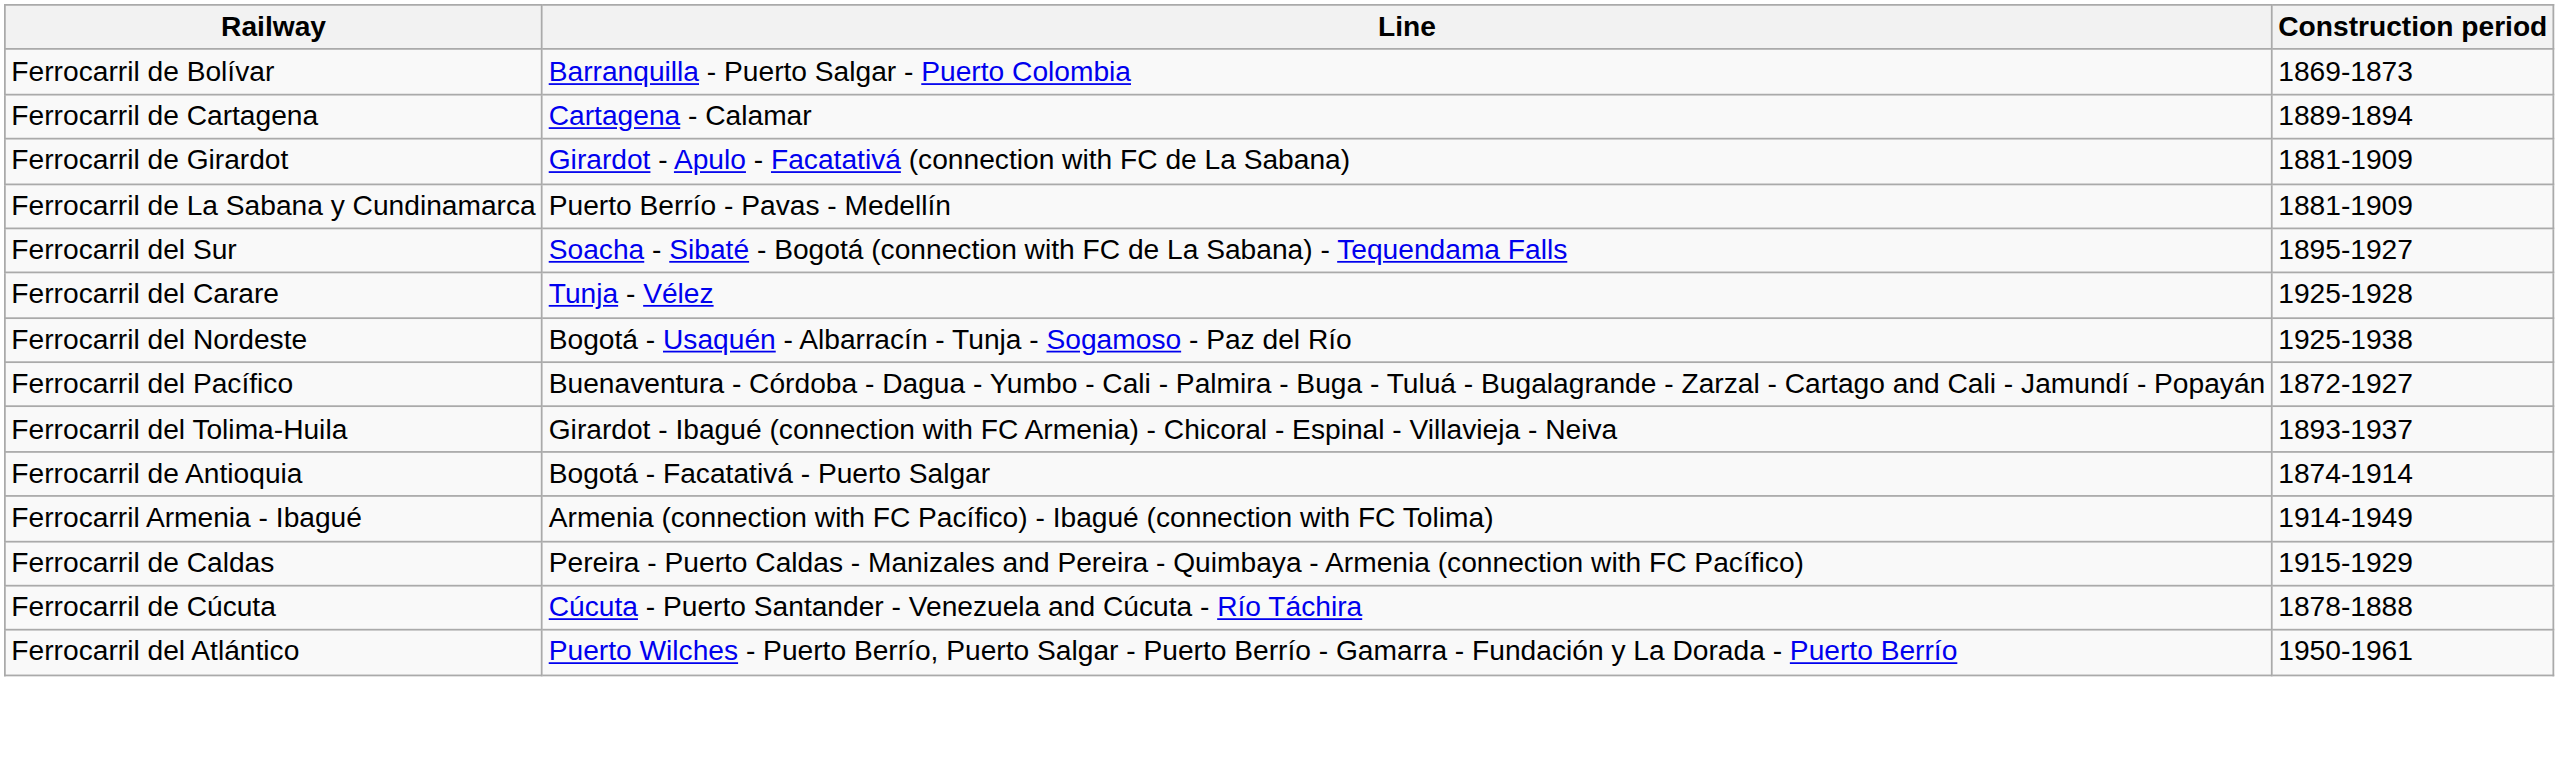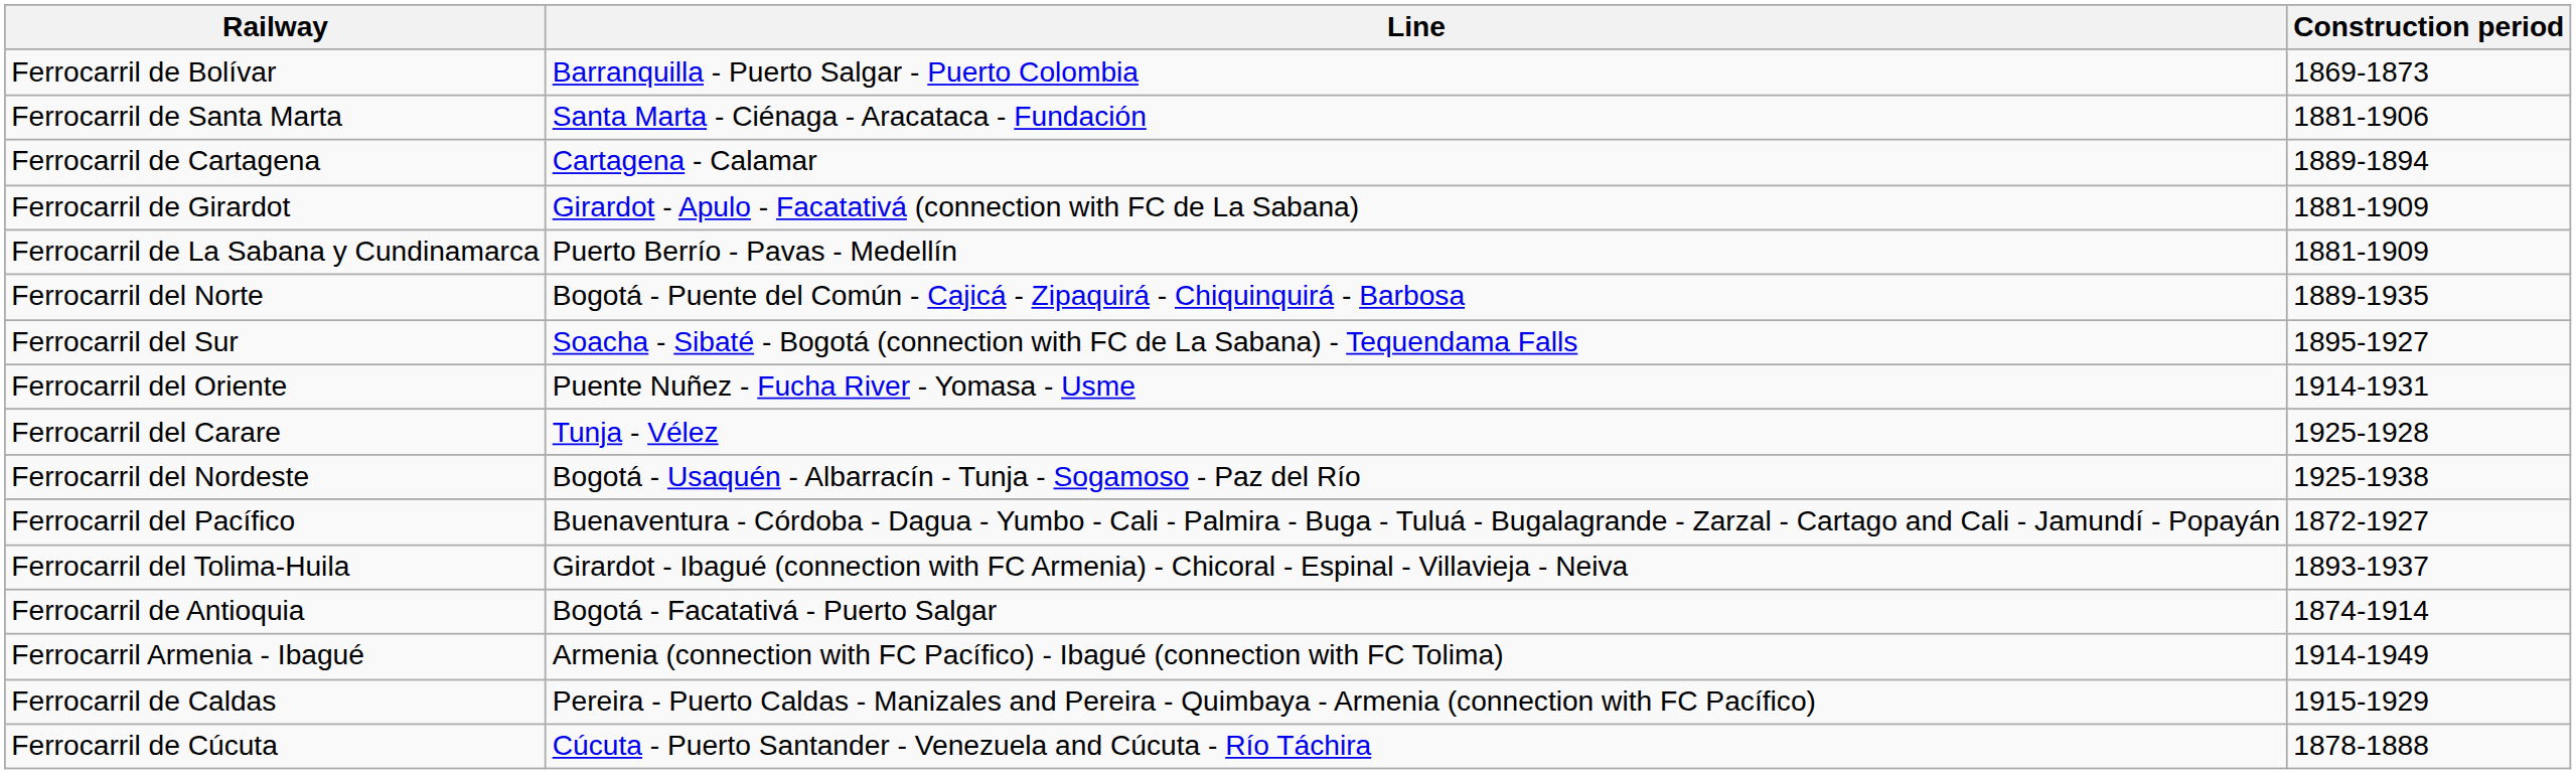+ row: Ferrocarril de Santa Marta | Santa Marta - Ciénaga - Aracataca - Fundación | 1881-1906
+ row: Ferrocarril del Norte | Bogotá - Puente del Común - Cajicá - Zipaquirá - Chiquinquirá - Barbosa | 1889-1935
+ row: Ferrocarril del Oriente | Puente Nuñez - Fucha River - Yomasa - Usme | 1914-1931
- row: Ferrocarril del Atlántico | Puerto Wilches - Puerto Berrío, Puerto Salgar - Puerto Berrío - Gamarra - Fundación y La Dorada - Puerto Berrío | 1950-1961
